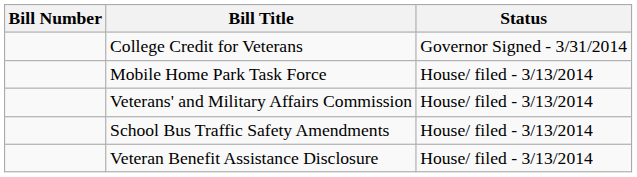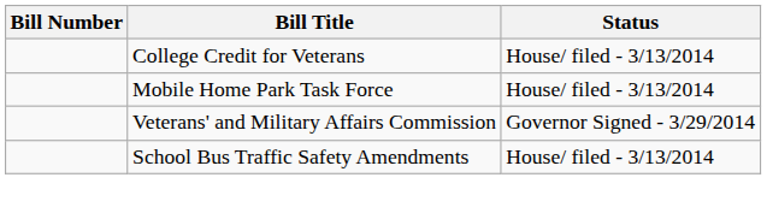College Credit for Veterans | Status: Governor Signed - 3/31/2014 -> House/ filed - 3/13/2014
Veterans' and Military Affairs Commission | Status: House/ filed - 3/13/2014 -> Governor Signed - 3/29/2014
- row: Veteran Benefit Assistance Disclosure | House/ filed - 3/13/2014
